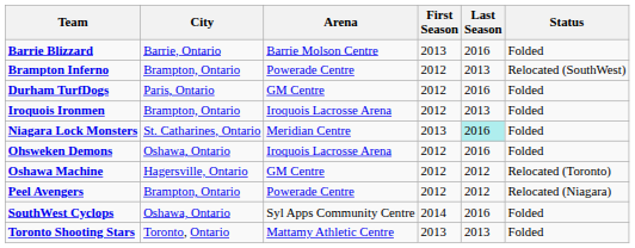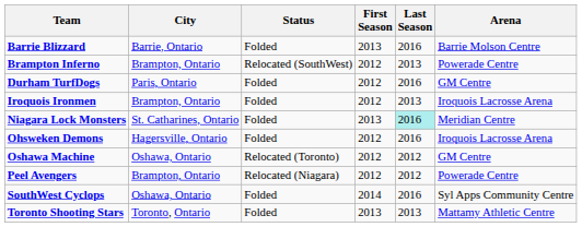columns swapped: Arena <-> Status
Ohsweken Demons | City: Oshawa, Ontario -> Hagersville, Ontario
Oshawa Machine | City: Hagersville, Ontario -> Oshawa, Ontario
